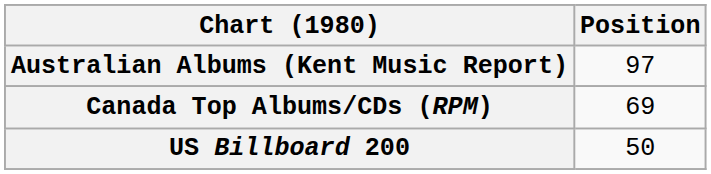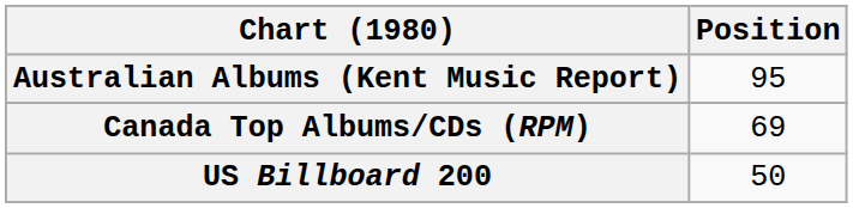Australian Albums (Kent Music Report) | Position: 97 -> 95
